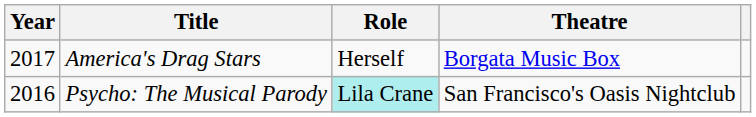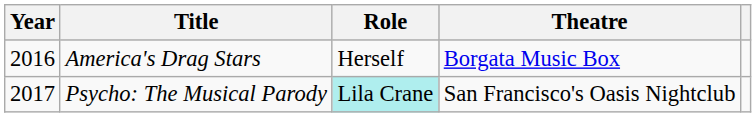America's Drag Stars | Year: 2017 -> 2016
Psycho: The Musical Parody | Year: 2016 -> 2017
